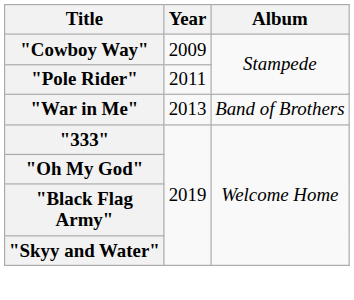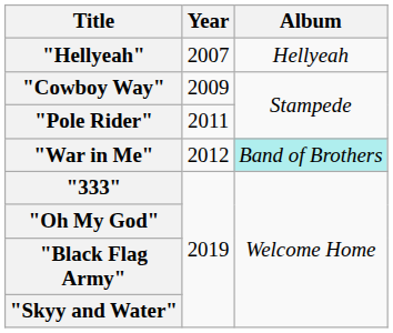+ row: "Hellyeah" | 2007 | Hellyeah
"War in Me" | Year: 2013 -> 2012
"War in Me" | Album: no background -> paleturquoise background
